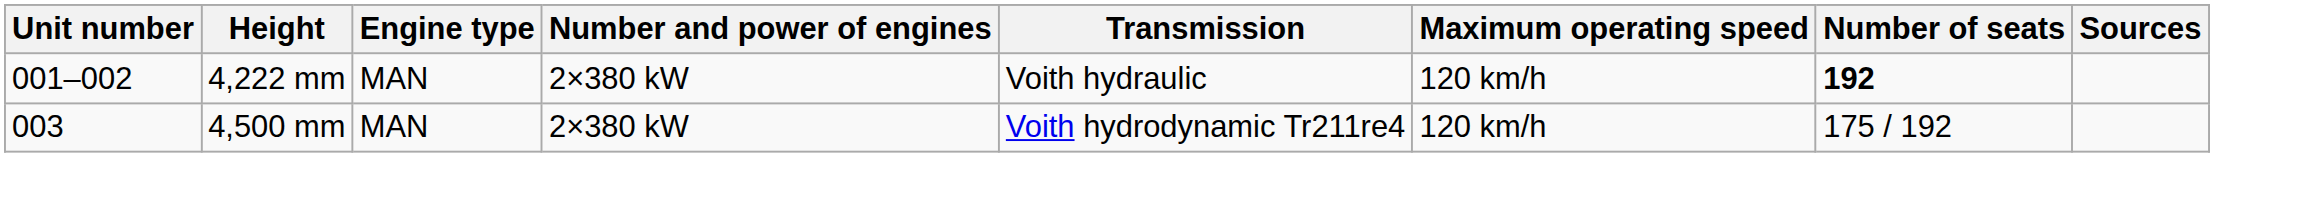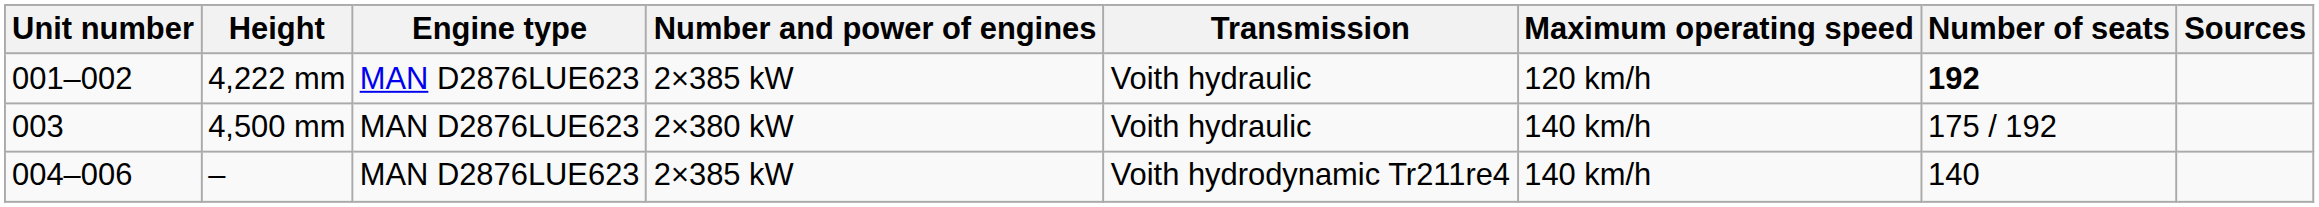4,222 mm | Engine type: MAN -> MAN D2876LUE623
4,222 mm | Number and power of engines: 2×380 kW -> 2×385 kW
4,500 mm | Engine type: MAN -> MAN D2876LUE623
4,500 mm | Transmission: Voith hydrodynamic Tr211re4 -> Voith hydraulic
4,500 mm | Maximum operating speed: 120 km/h -> 140 km/h
+ row: 004–006 | – | MAN D2876LUE623 | 2×385 kW | Voith hydrodynamic Tr211re4 | 140 km/h | 140
